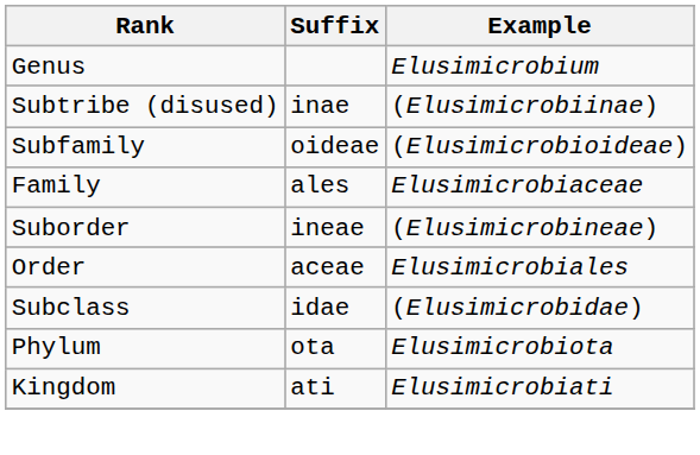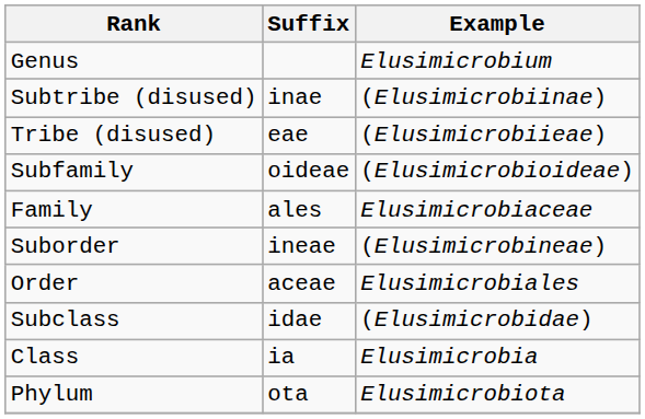+ row: Tribe (disused) | eae | (Elusimicrobiieae)
+ row: Class | ia | Elusimicrobia
- row: Kingdom | ati | Elusimicrobiati
